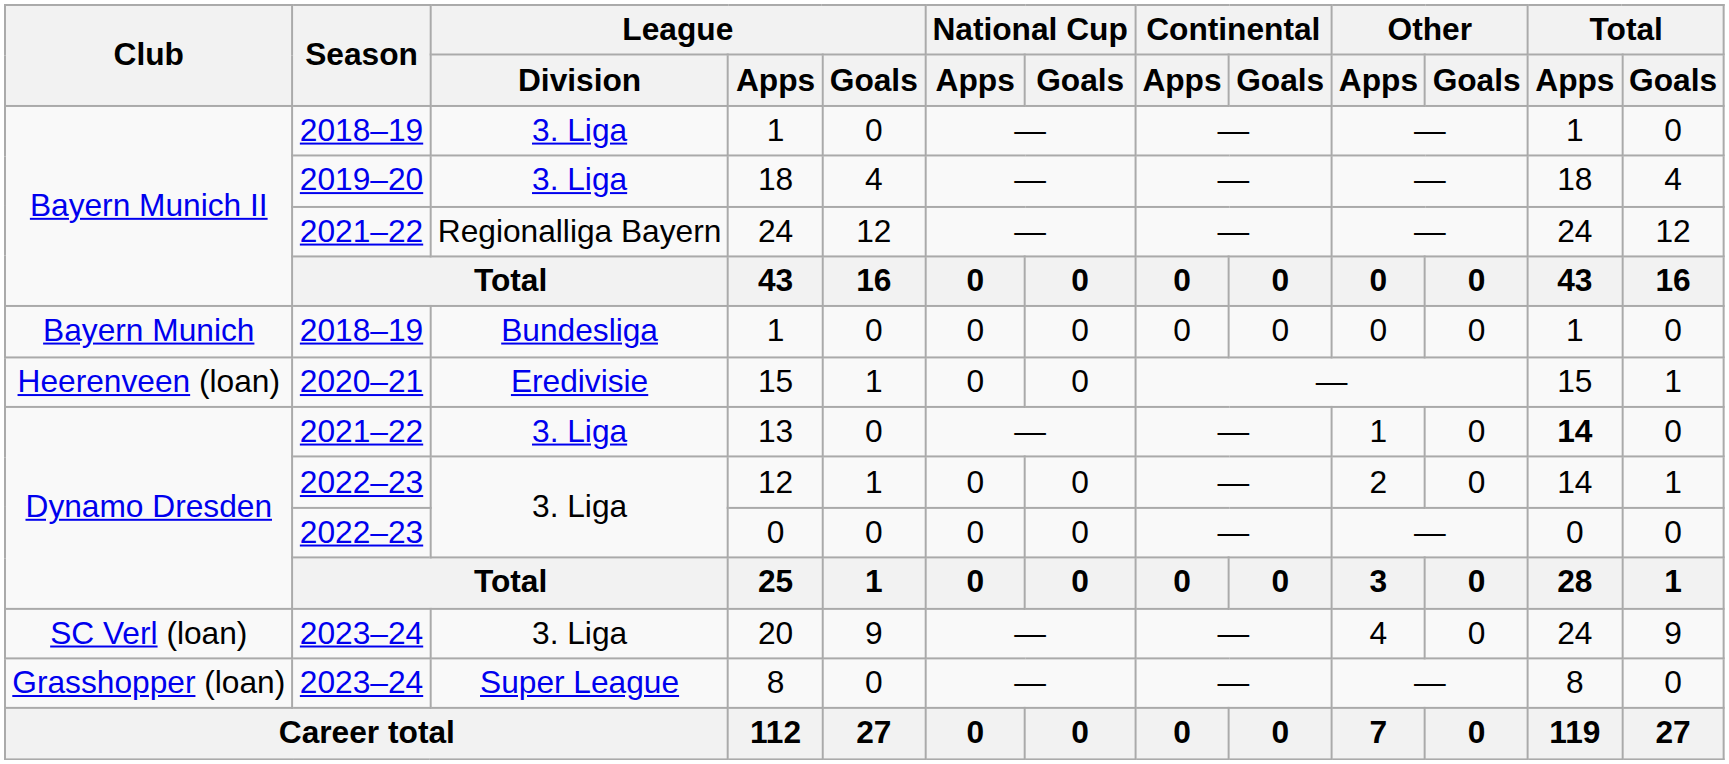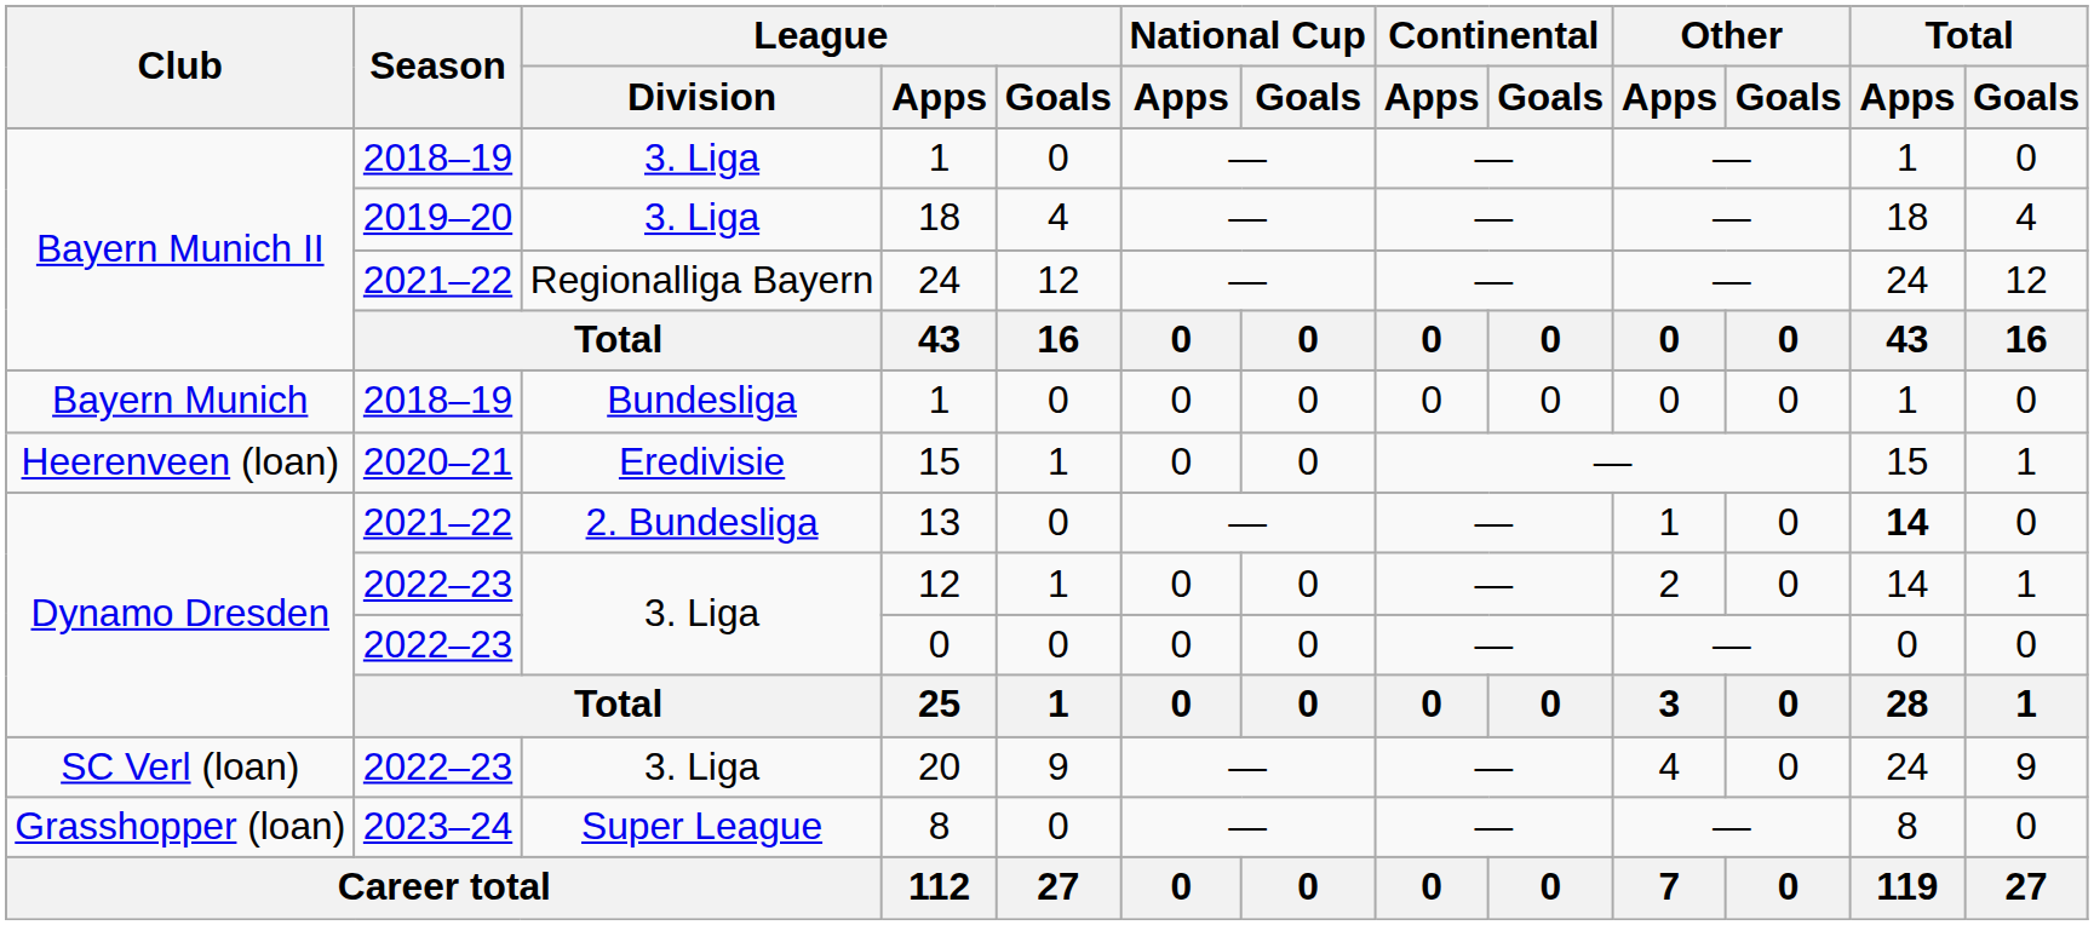13 | League / Division: 3. Liga -> 2. Bundesliga
20 | Season: 2023–24 -> 2022–23
